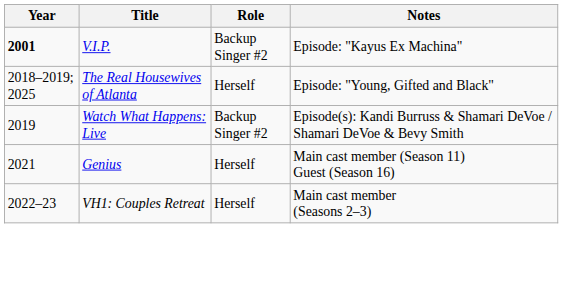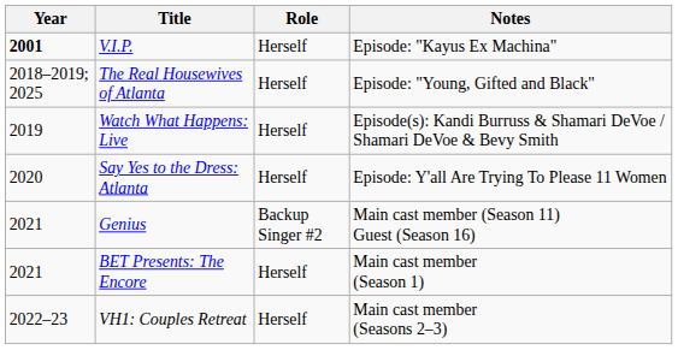V.I.P. | Role: Backup Singer #2 -> Herself
Watch What Happens: Live | Role: Backup Singer #2 -> Herself
+ row: 2020 | Say Yes to the Dress: Atlanta | Herself | Episode: Y'all Are Trying To Please 11 Women
Genius | Role: Herself -> Backup Singer #2
+ row: 2021 | BET Presents: The Encore | Herself | Main cast member (Season 1)
